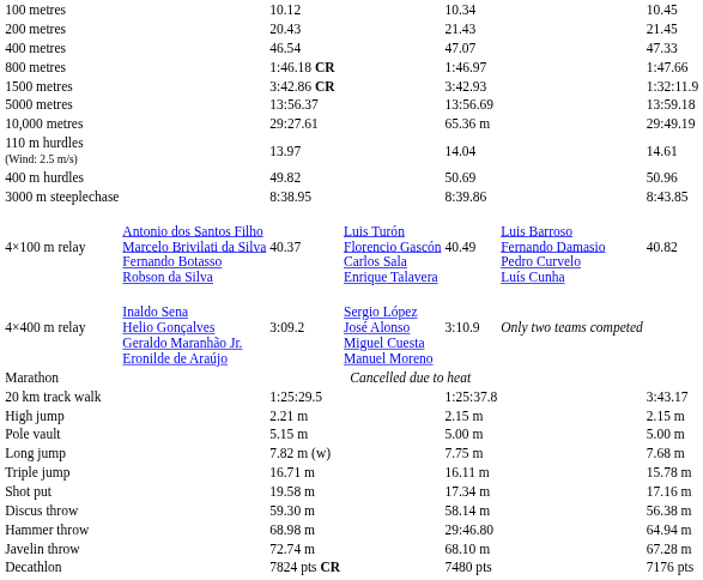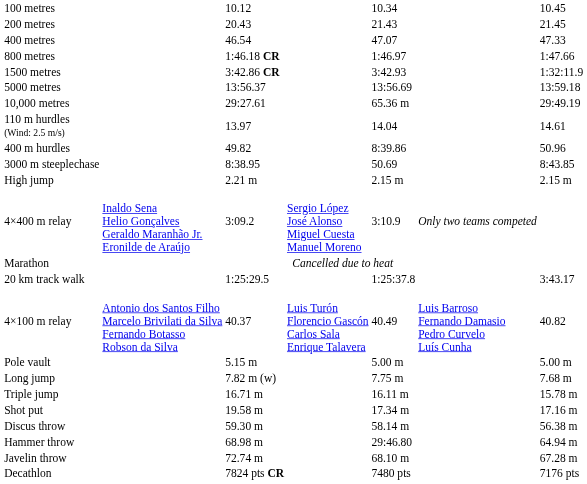400 m hurdles | column 5: 50.69 -> 8:39.86
3000 m steeplechase | column 5: 8:39.86 -> 50.69
rows swapped: 4×100 m relay <-> High jump
